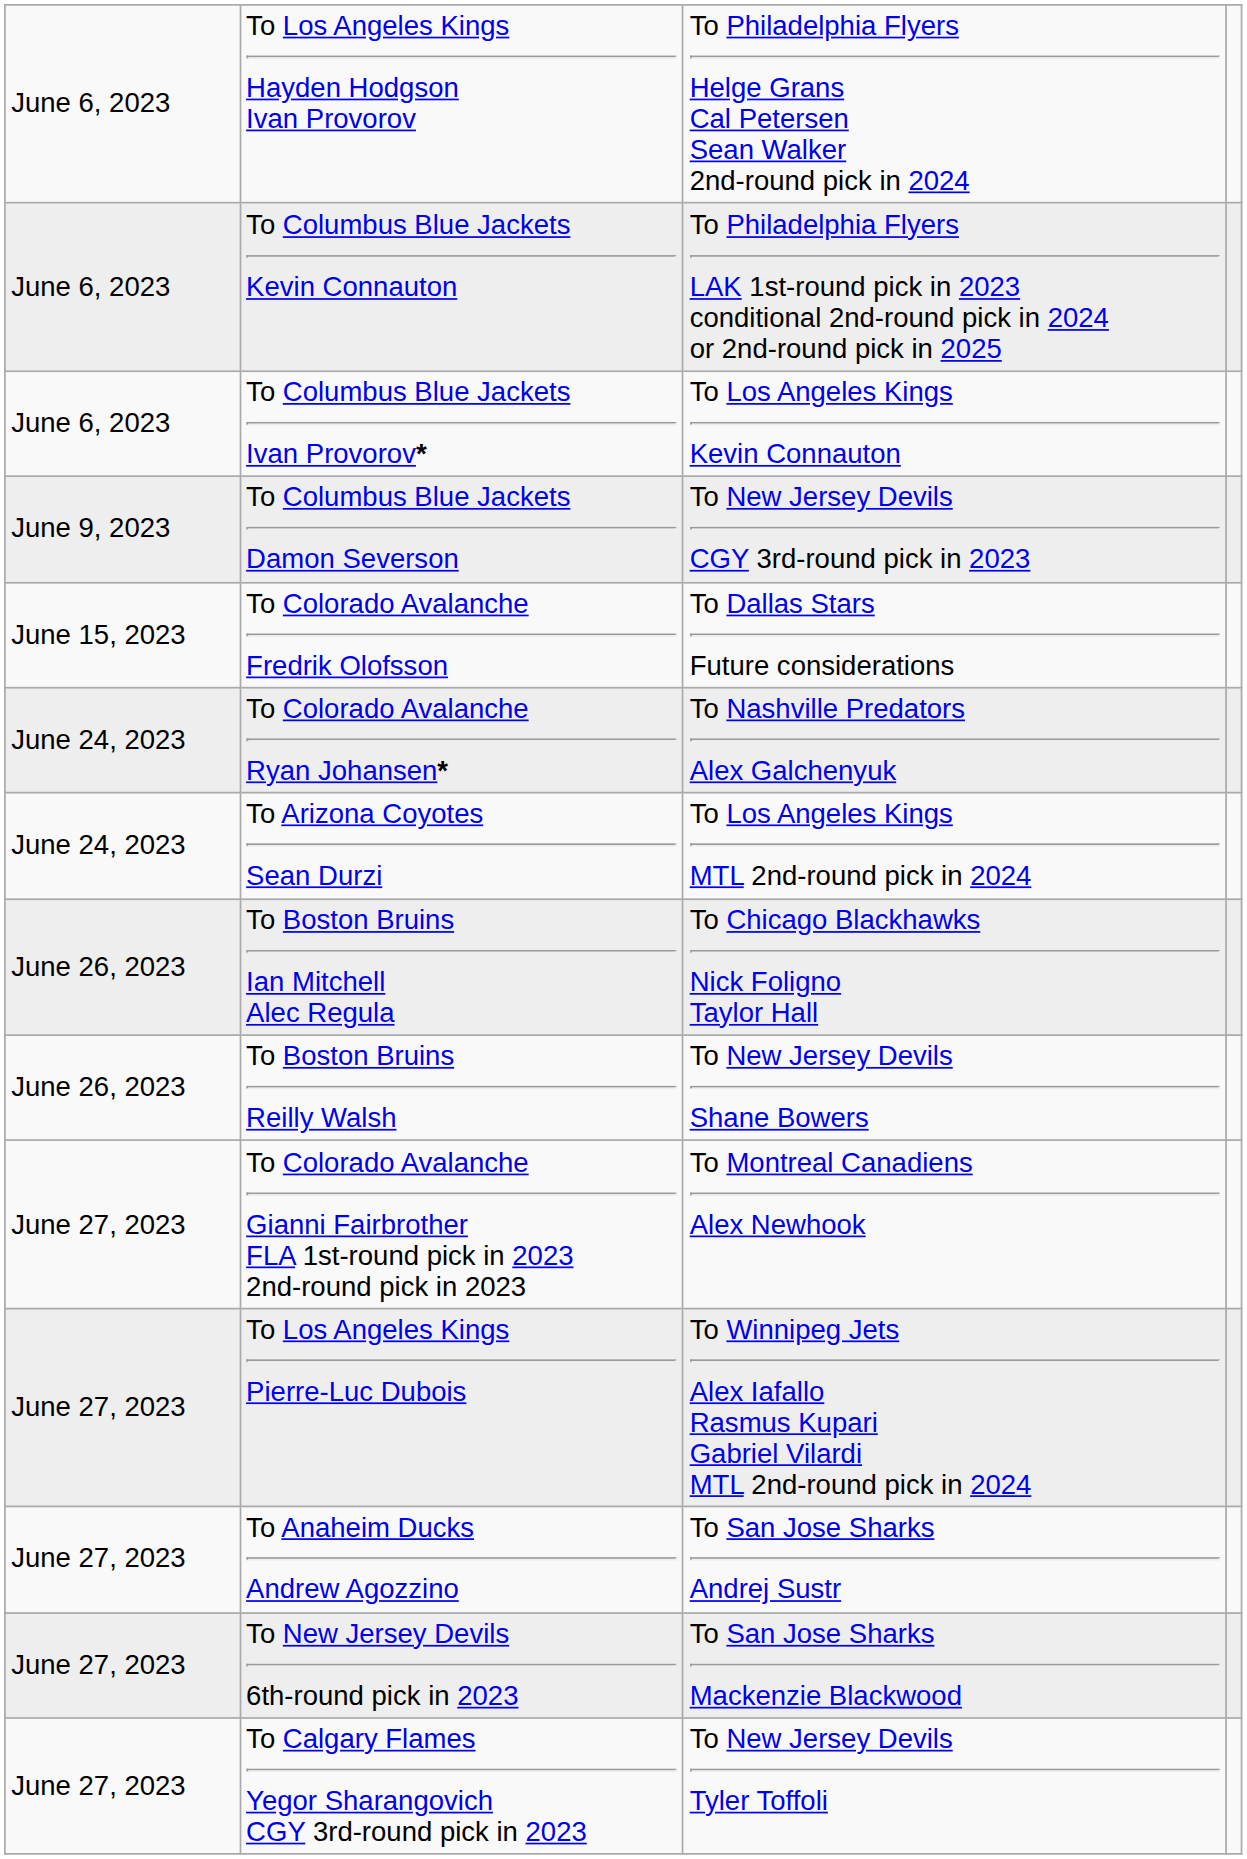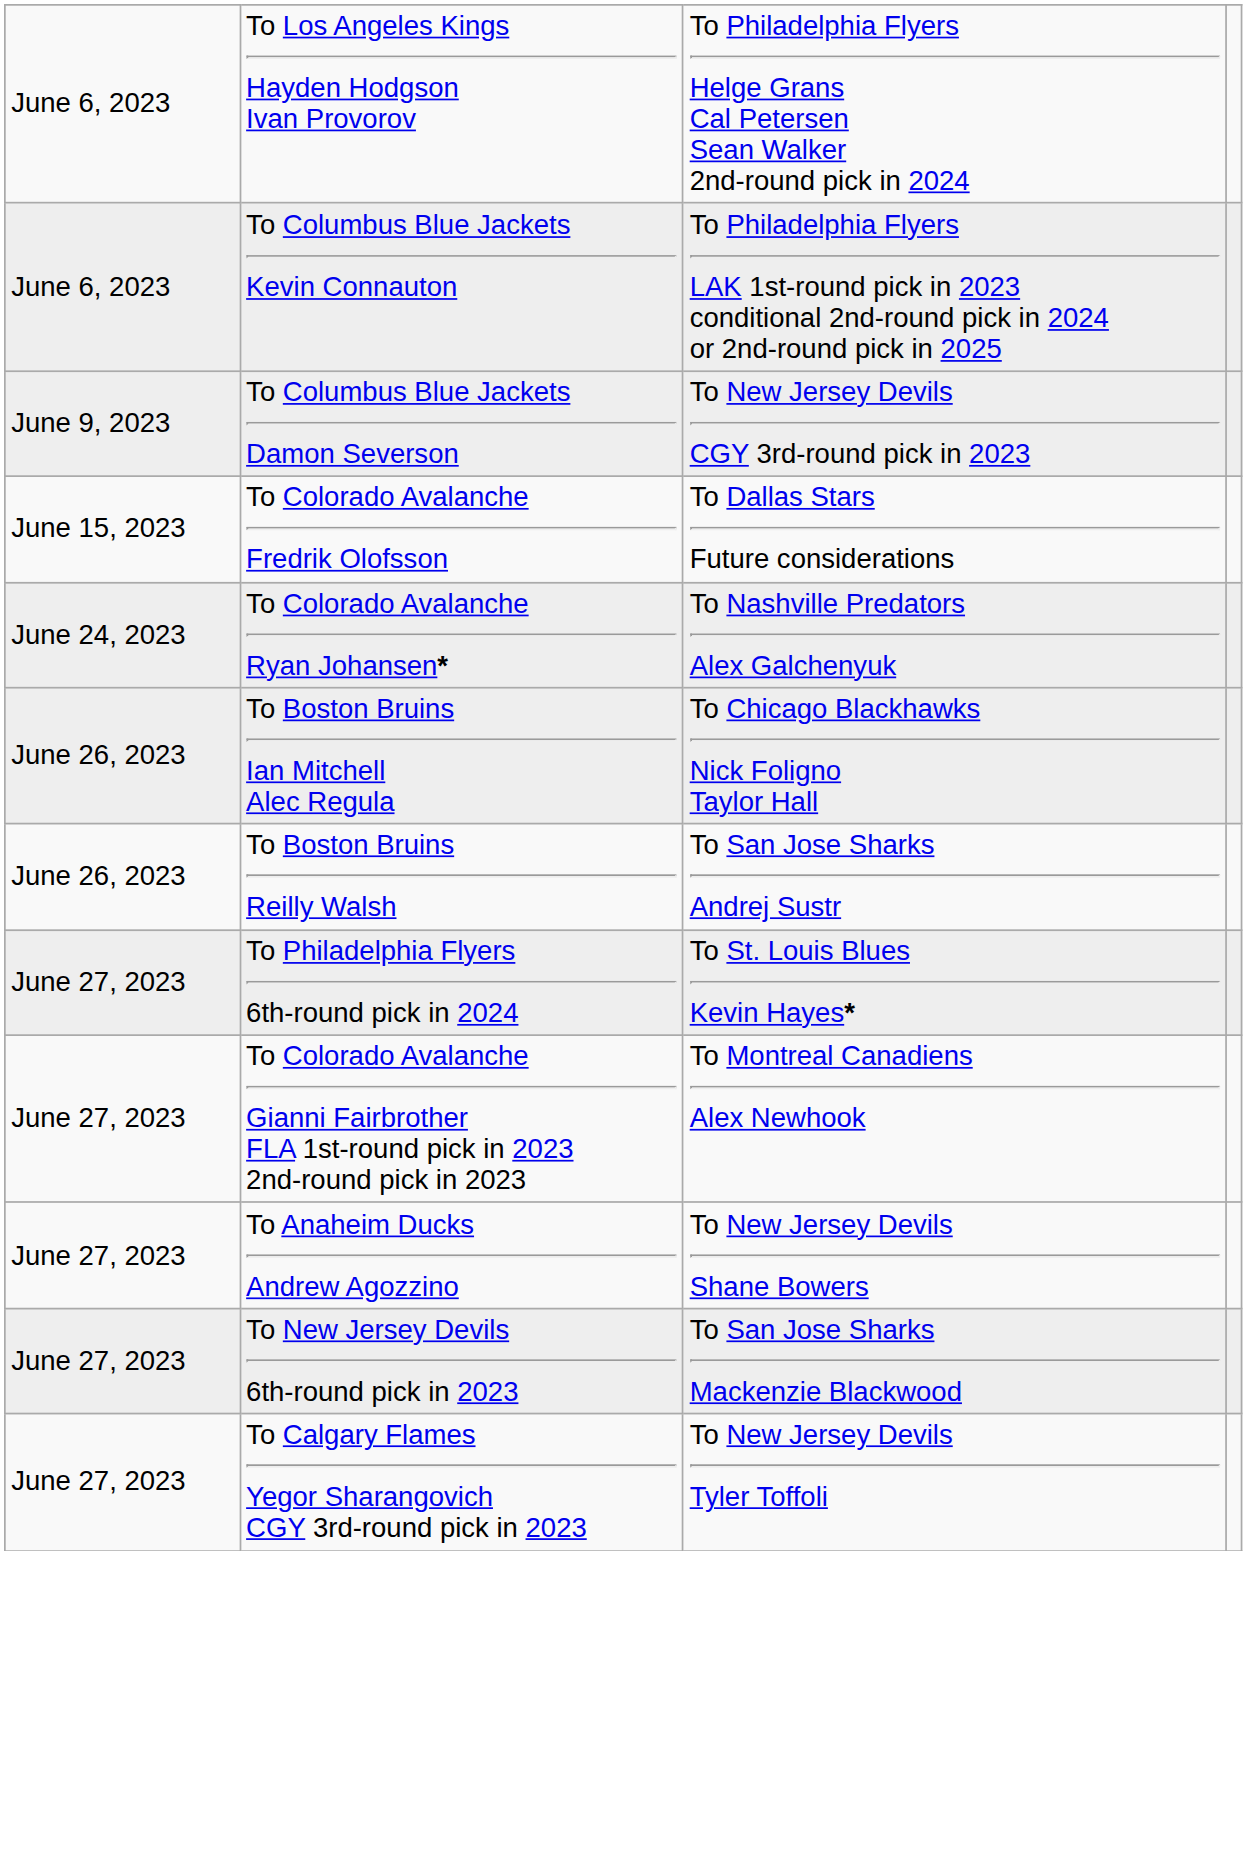- row: June 6, 2023 | To Columbus Blue Jackets Ivan Provorov* | To Los Angeles Kings Kevin Connauton
- row: June 24, 2023 | To Arizona Coyotes Sean Durzi | To Los Angeles Kings MTL 2nd-round pick in 2024
To Boston Bruins Reilly Walsh | column 3: To New Jersey Devils Shane Bowers -> To San Jose Sharks Andrej Sustr
+ row: June 27, 2023 | To Philadelphia Flyers 6th-round pick in 2024 | To St. Louis Blues Kevin Hayes*
- row: June 27, 2023 | To Los Angeles Kings Pierre-Luc Dubois | To Winnipeg Jets Alex Iafallo Rasmus Kupari Gabriel Vilardi MTL 2nd-round pick in 2024
To Anaheim Ducks Andrew Agozzino | column 3: To San Jose Sharks Andrej Sustr -> To New Jersey Devils Shane Bowers
